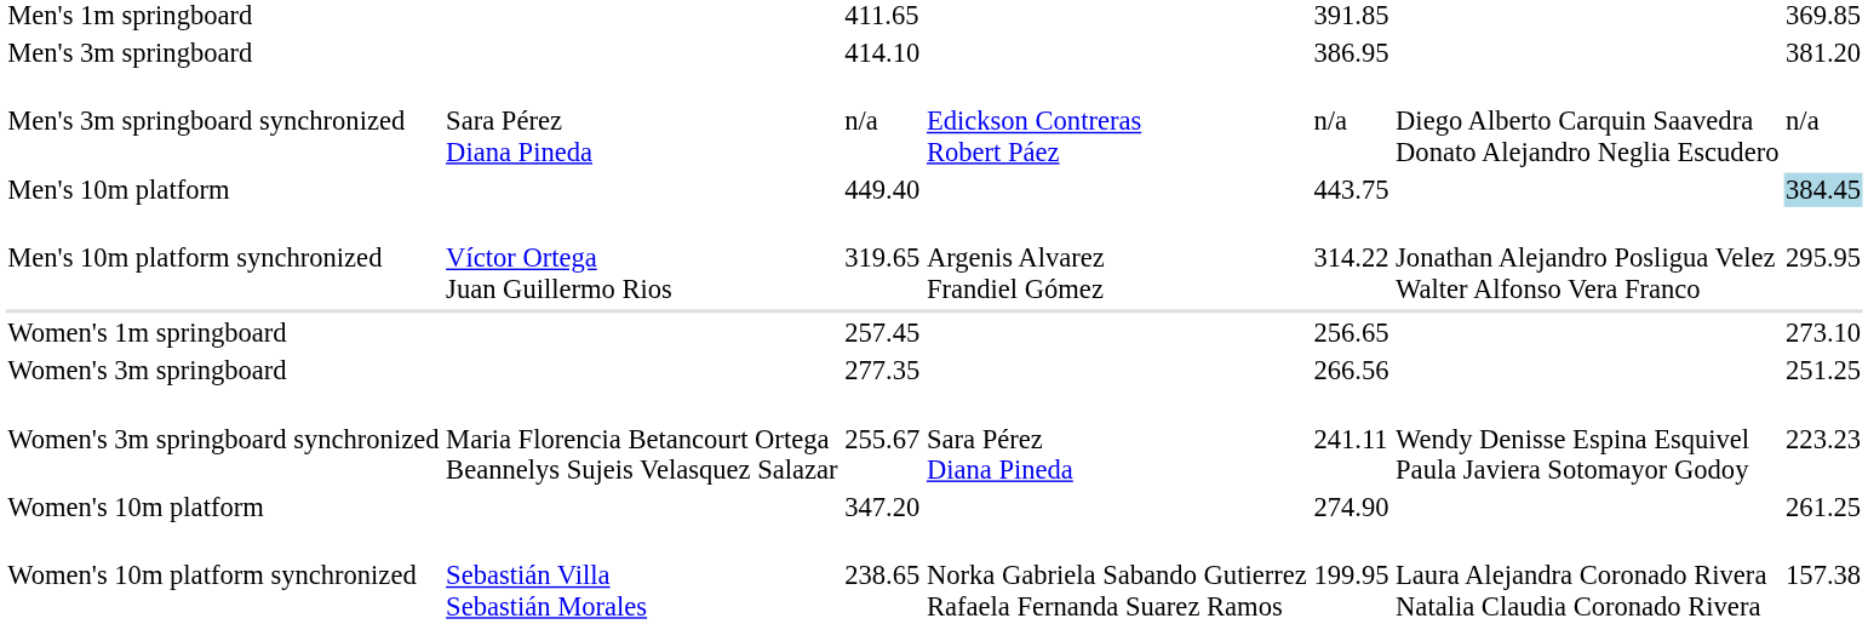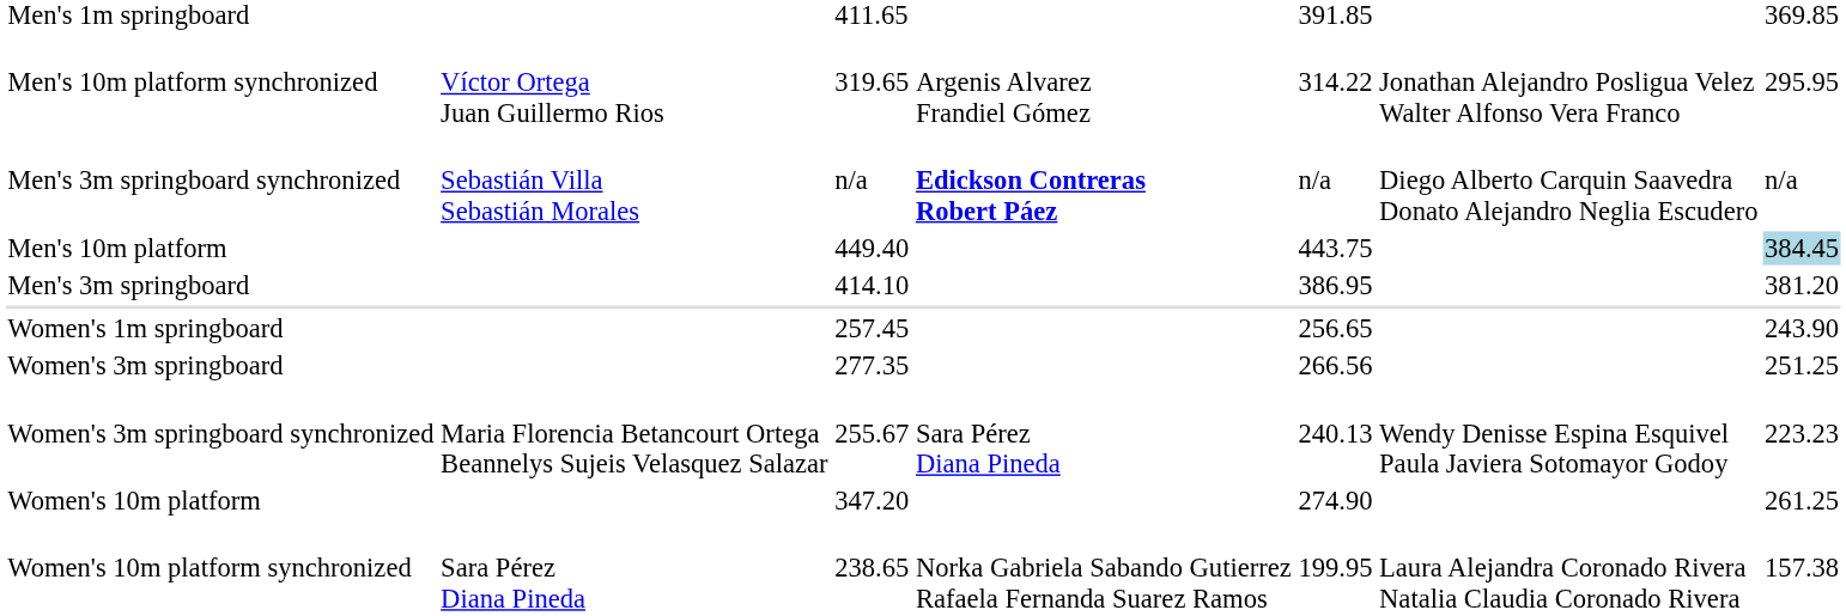rows swapped: Men's 3m springboard <-> Men's 10m platform synchronized
Men's 3m springboard synchronized | column 2: Sara Pérez Diana Pineda -> Sebastián Villa Sebastián Morales
Men's 3m springboard synchronized | column 4: normal -> bold
Women's 1m springboard | column 7: 273.10 -> 243.90
Women's 3m springboard synchronized | column 5: 241.11 -> 240.13
Women's 10m platform synchronized | column 2: Sebastián Villa Sebastián Morales -> Sara Pérez Diana Pineda
